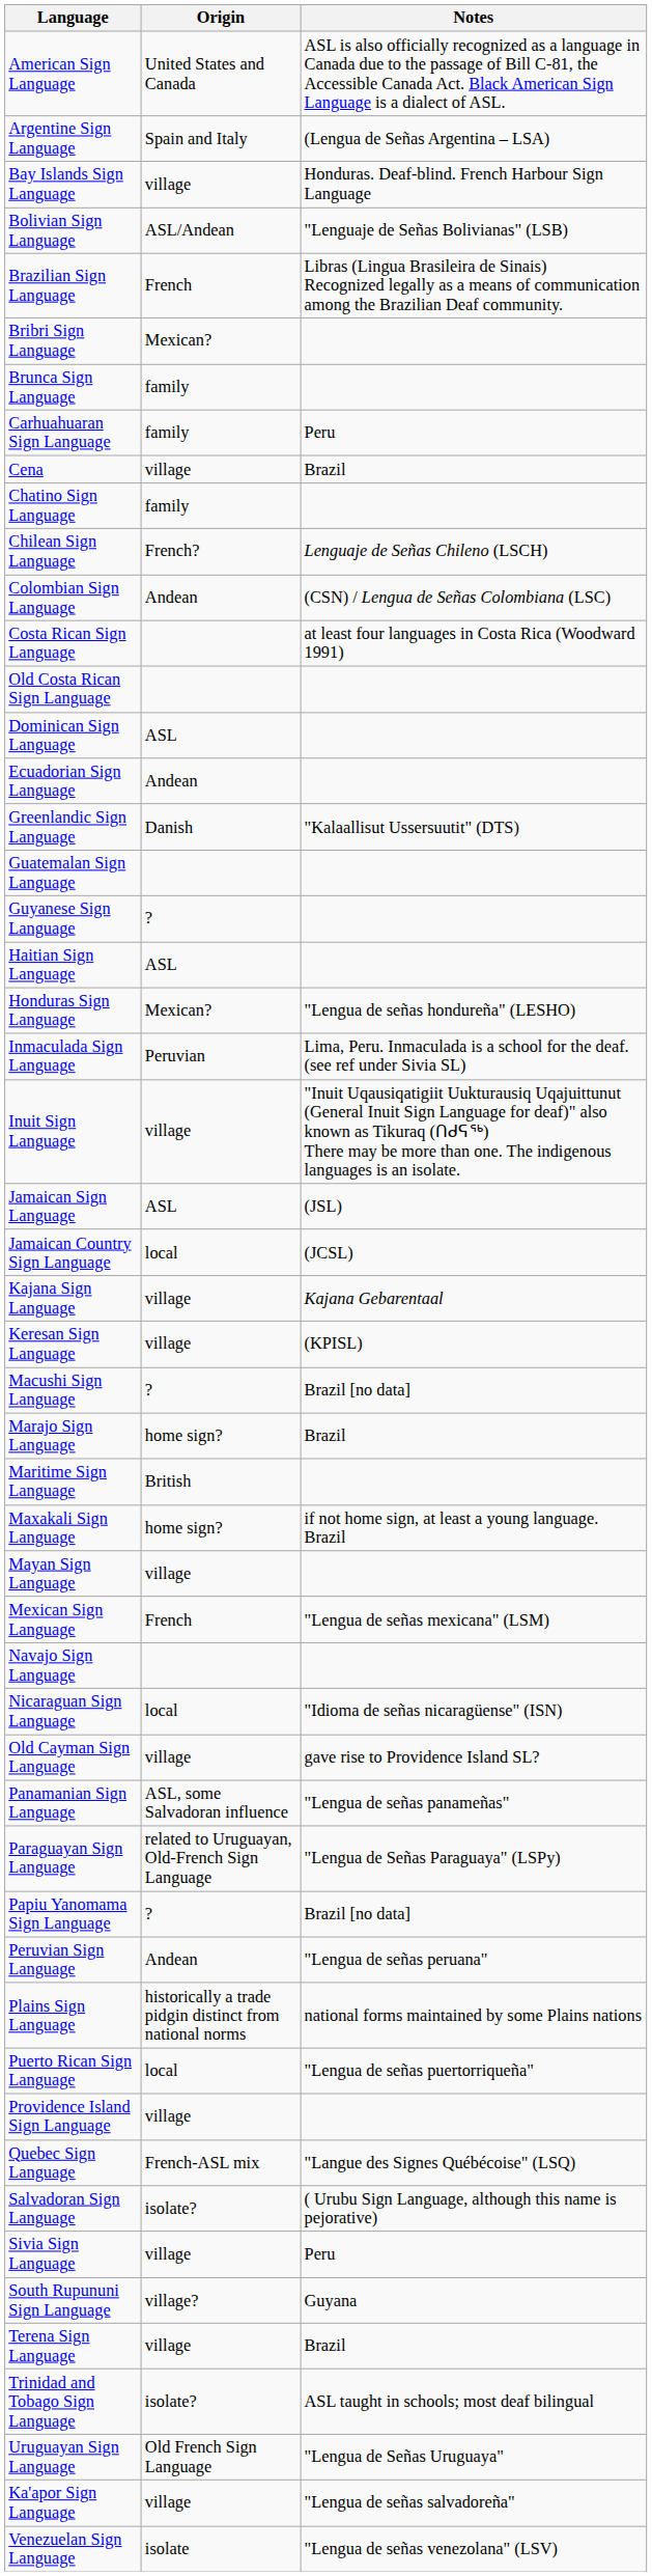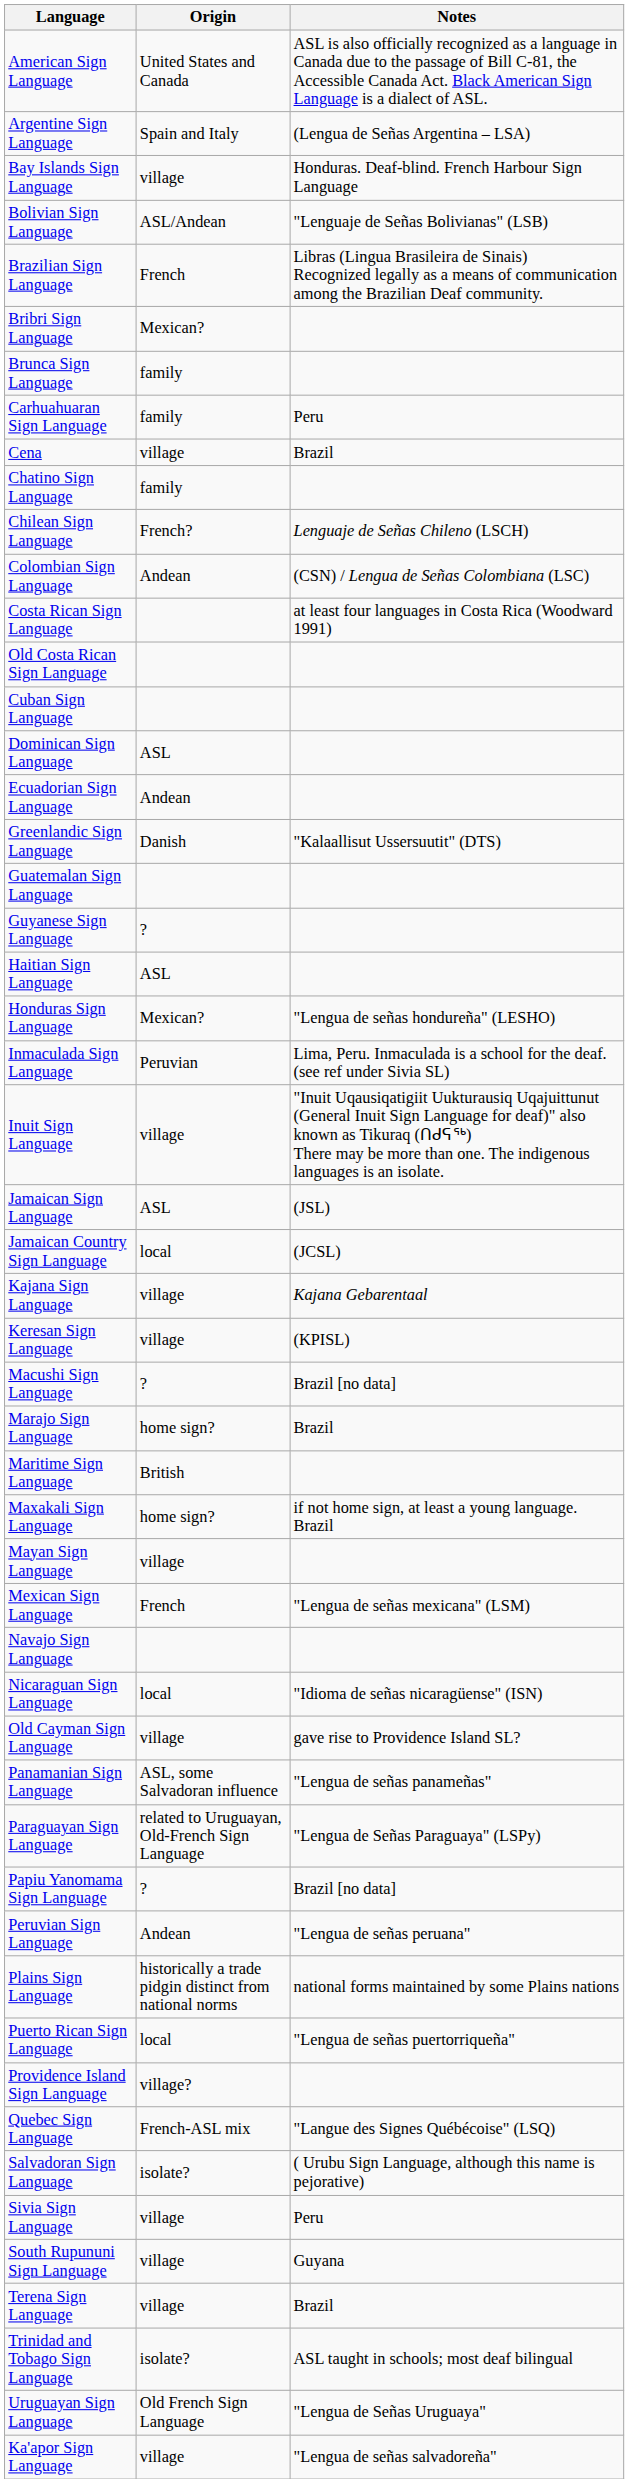+ row: Cuban Sign Language
Providence Island Sign Language | Origin: village -> village?
South Rupununi Sign Language | Origin: village? -> village
- row: Venezuelan Sign Language | isolate | "Lengua de señas venezolana" (LSV)
